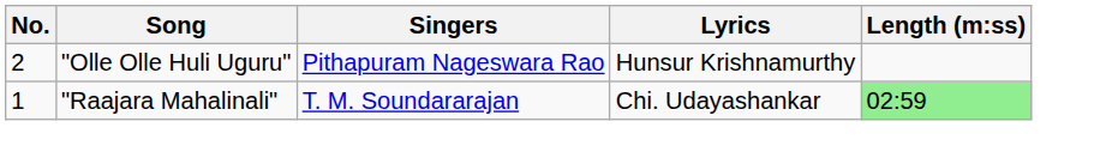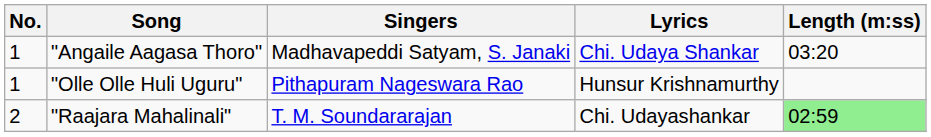+ row: 1 | "Angaile Aagasa Thoro" | Madhavapeddi Satyam, S. Janaki | Chi. Udaya Shankar | 03:20
"Olle Olle Huli Uguru" | No.: 2 -> 1
"Raajara Mahalinali" | No.: 1 -> 2
